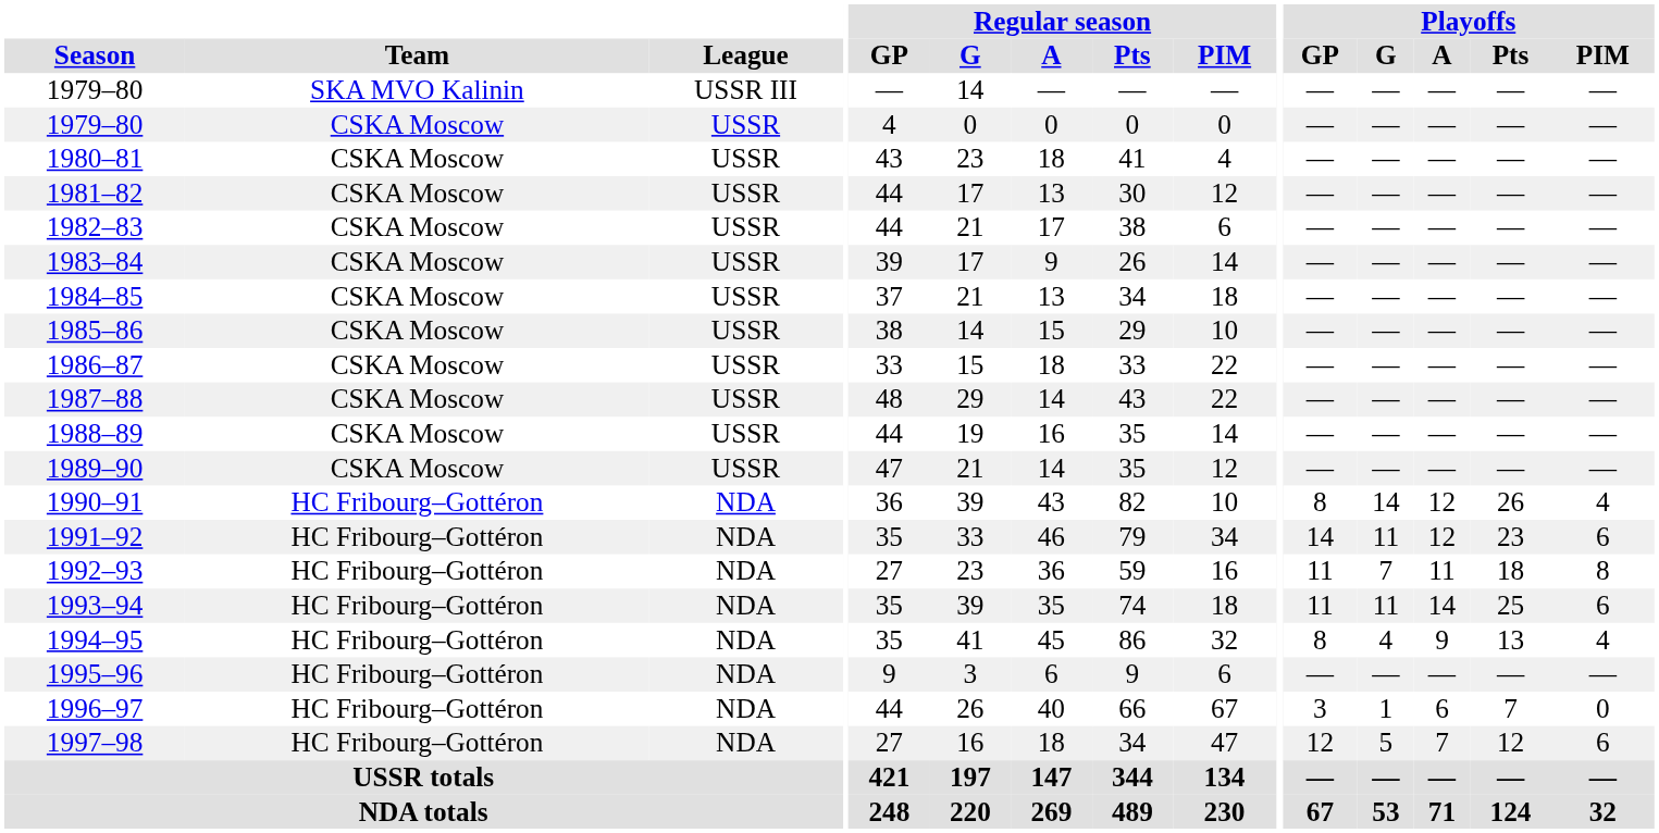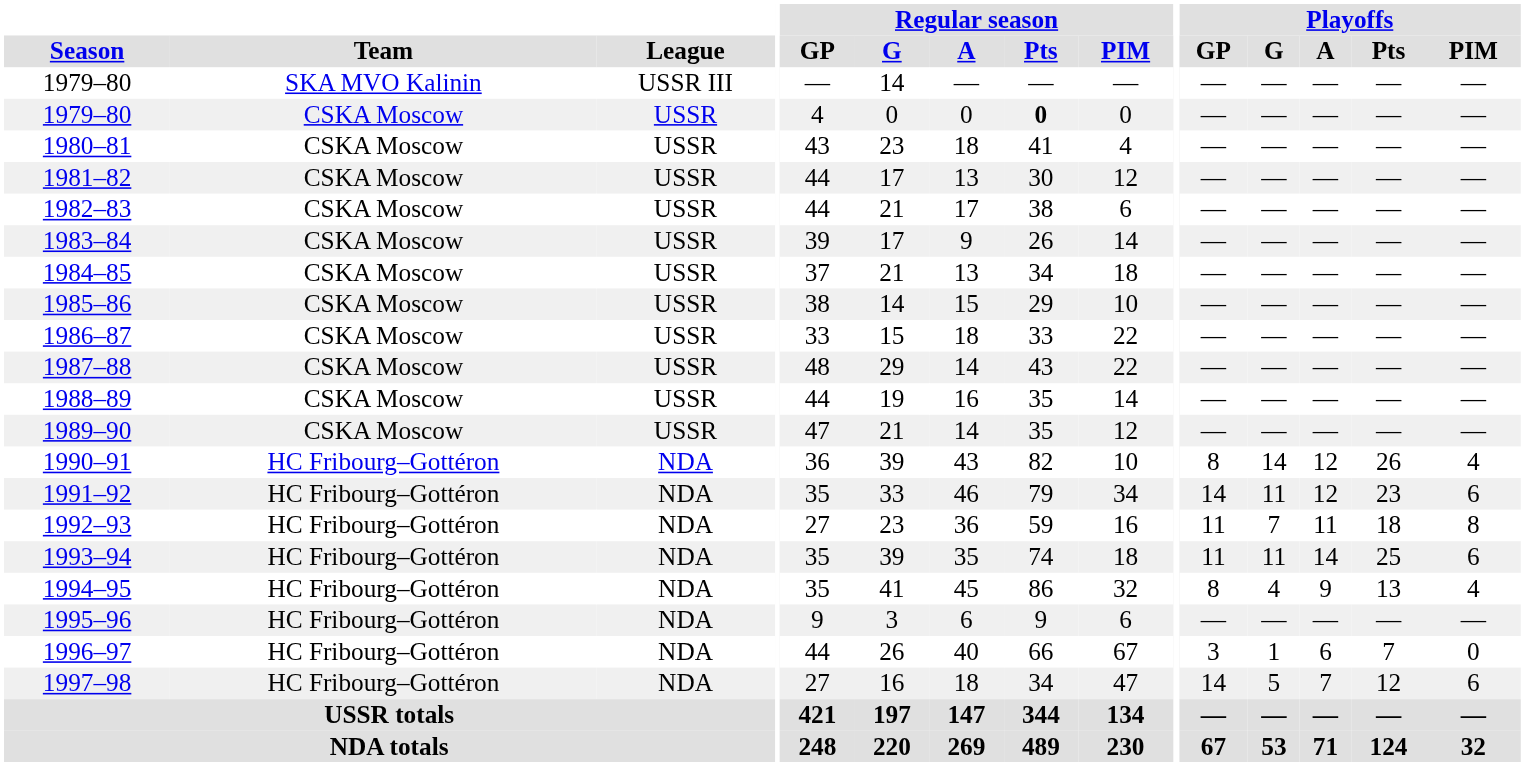1979–80 / CSKA Moscow | Regular season / Pts: normal -> bold
1997–98 | Playoffs / GP: 12 -> 14
